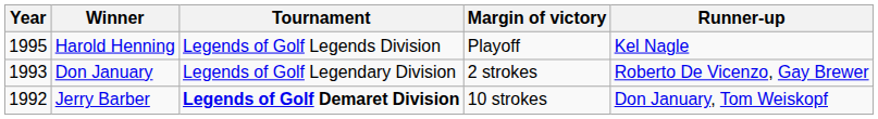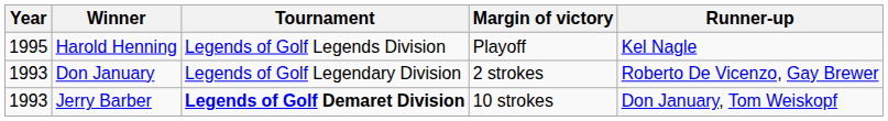Jerry Barber | Year: 1992 -> 1993
